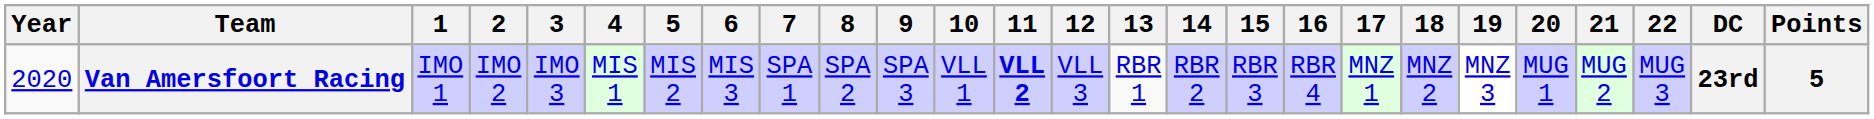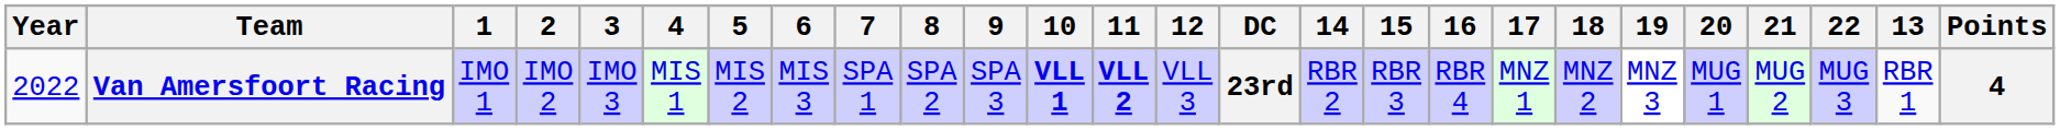columns swapped: 13 <-> DC
Van Amersfoort Racing | Year: 2020 -> 2022
Van Amersfoort Racing | 10: normal -> bold
Van Amersfoort Racing | Points: 5 -> 4
